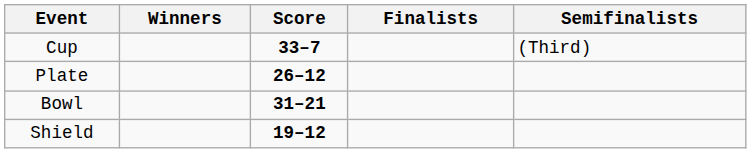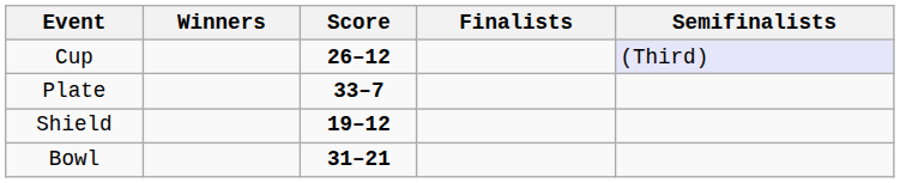Cup | Score: 33–7 -> 26–12
Cup | Semifinalists: no background -> lavender background
Plate | Score: 26–12 -> 33–7
rows swapped: Bowl <-> Shield
